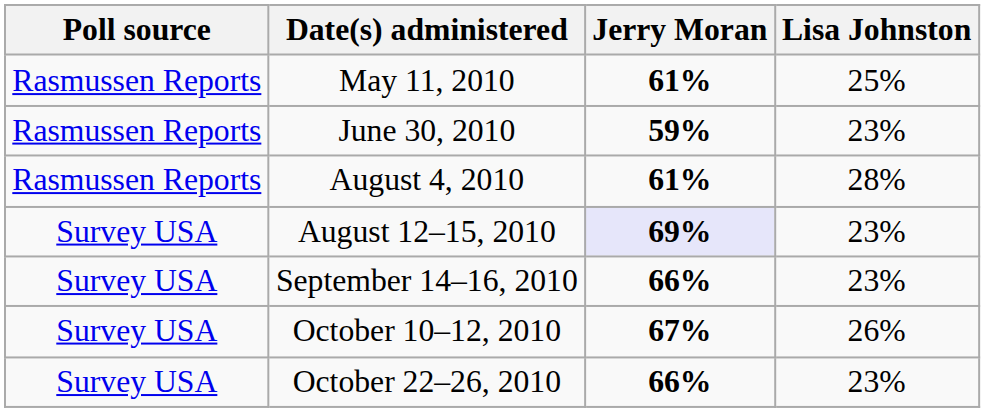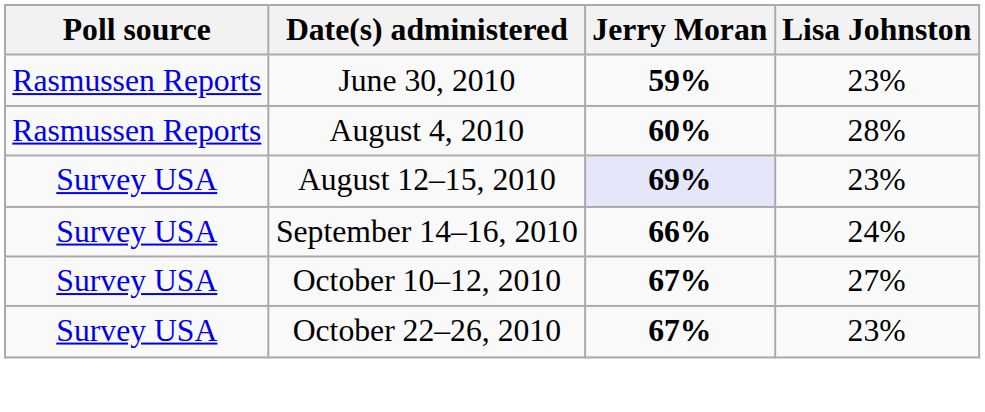- row: Rasmussen Reports | May 11, 2010 | 61% | 25%
August 4, 2010 | Jerry Moran: 61% -> 60%
September 14–16, 2010 | Lisa Johnston: 23% -> 24%
October 10–12, 2010 | Lisa Johnston: 26% -> 27%
October 22–26, 2010 | Jerry Moran: 66% -> 67%
